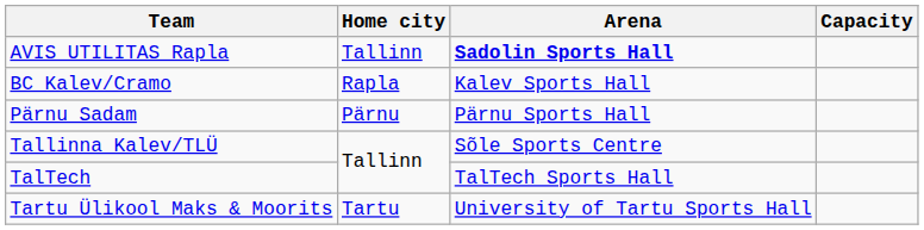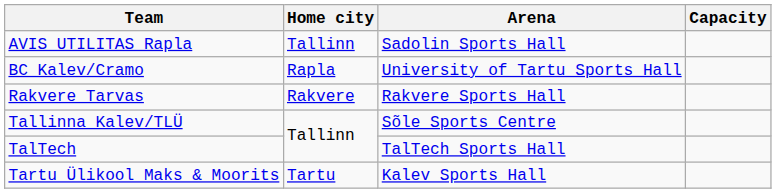AVIS UTILITAS Rapla | Arena: bold -> normal
BC Kalev/Cramo | Arena: Kalev Sports Hall -> University of Tartu Sports Hall
- row: Pärnu Sadam | Pärnu | Pärnu Sports Hall
+ row: Rakvere Tarvas | Rakvere | Rakvere Sports Hall
Tartu Ülikool Maks & Moorits | Arena: University of Tartu Sports Hall -> Kalev Sports Hall
